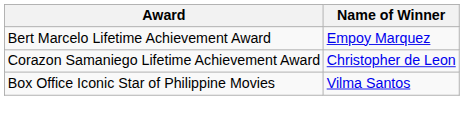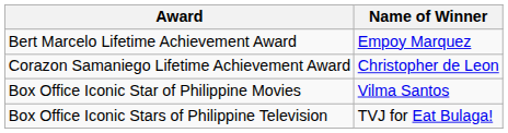+ row: Box Office Iconic Stars of Philippine Television | TVJ for Eat Bulaga!
